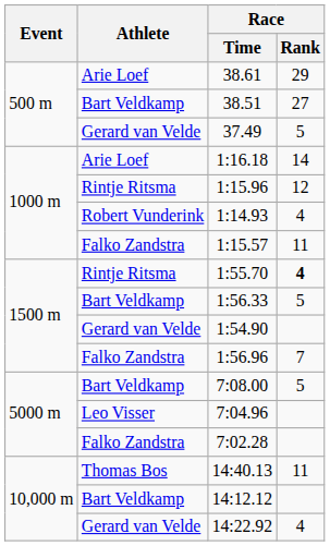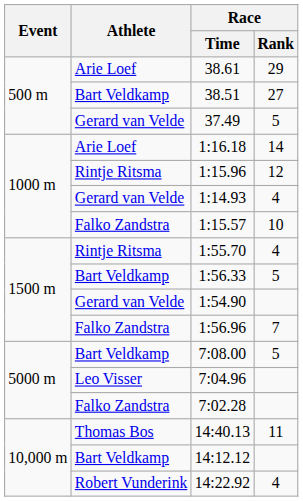1:14.93 | Athlete: Robert Vunderink -> Gerard van Velde
1:15.57 | Race / Rank: 11 -> 10
1:55.70 | Race / Rank: bold -> normal
14:22.92 | Athlete: Gerard van Velde -> Robert Vunderink
